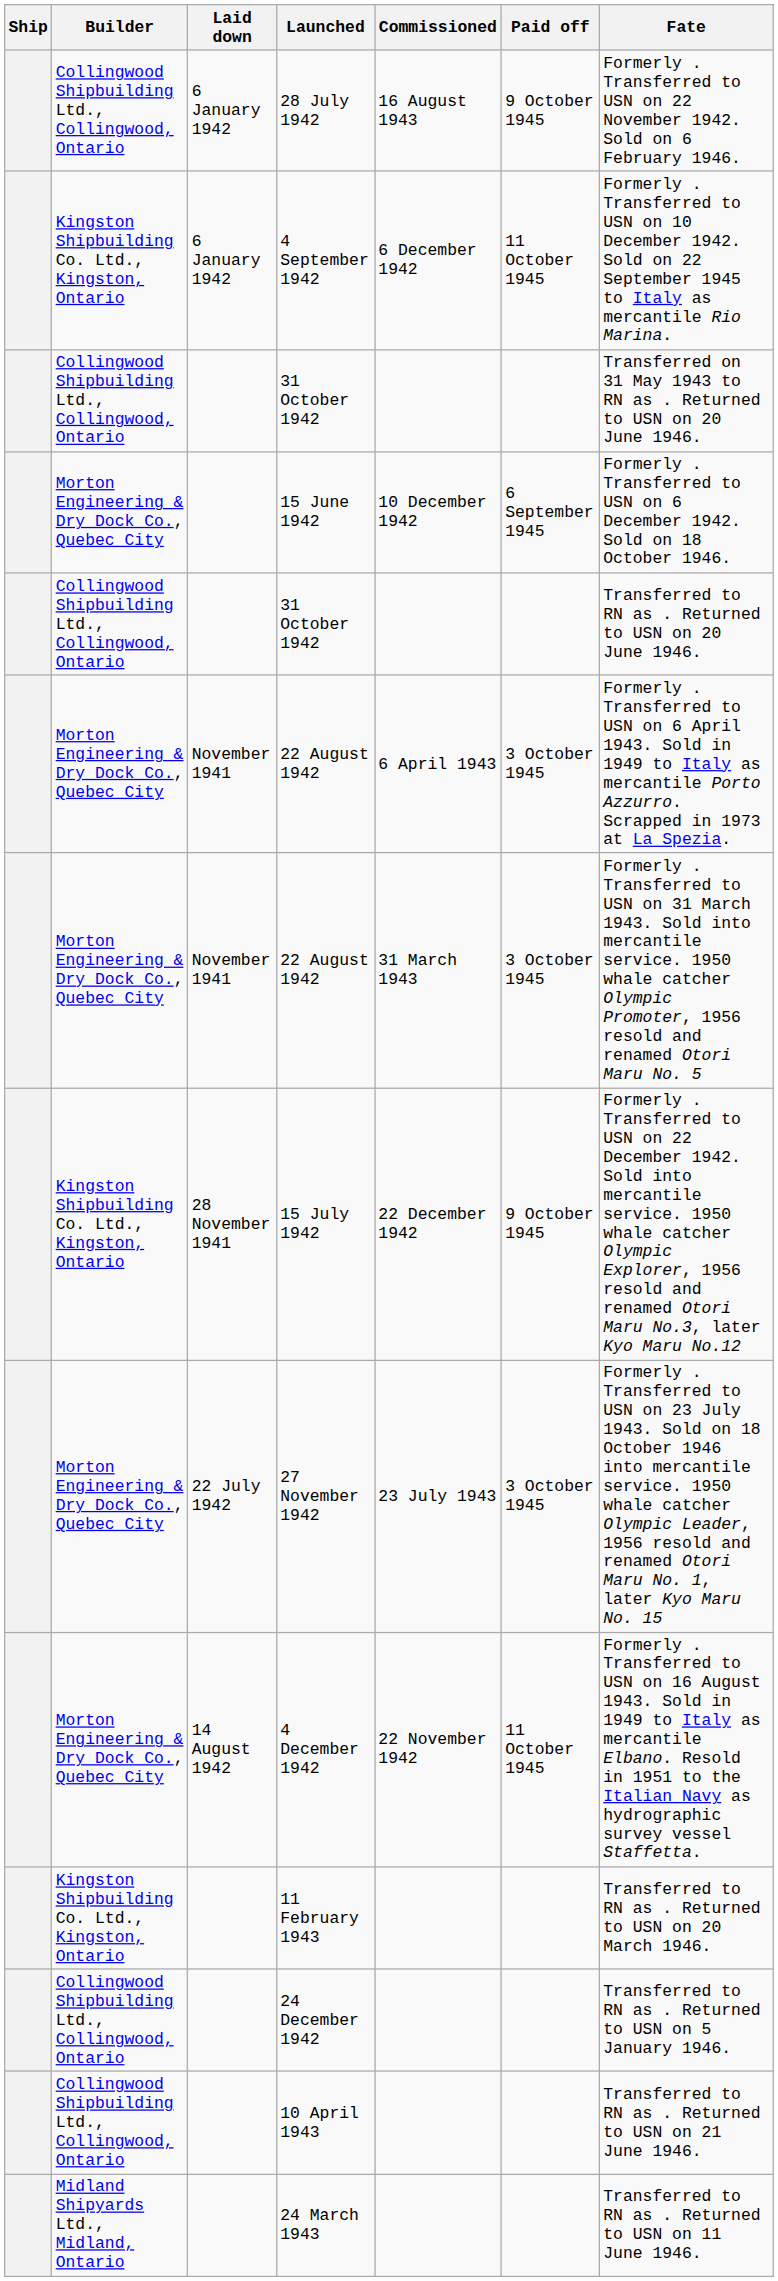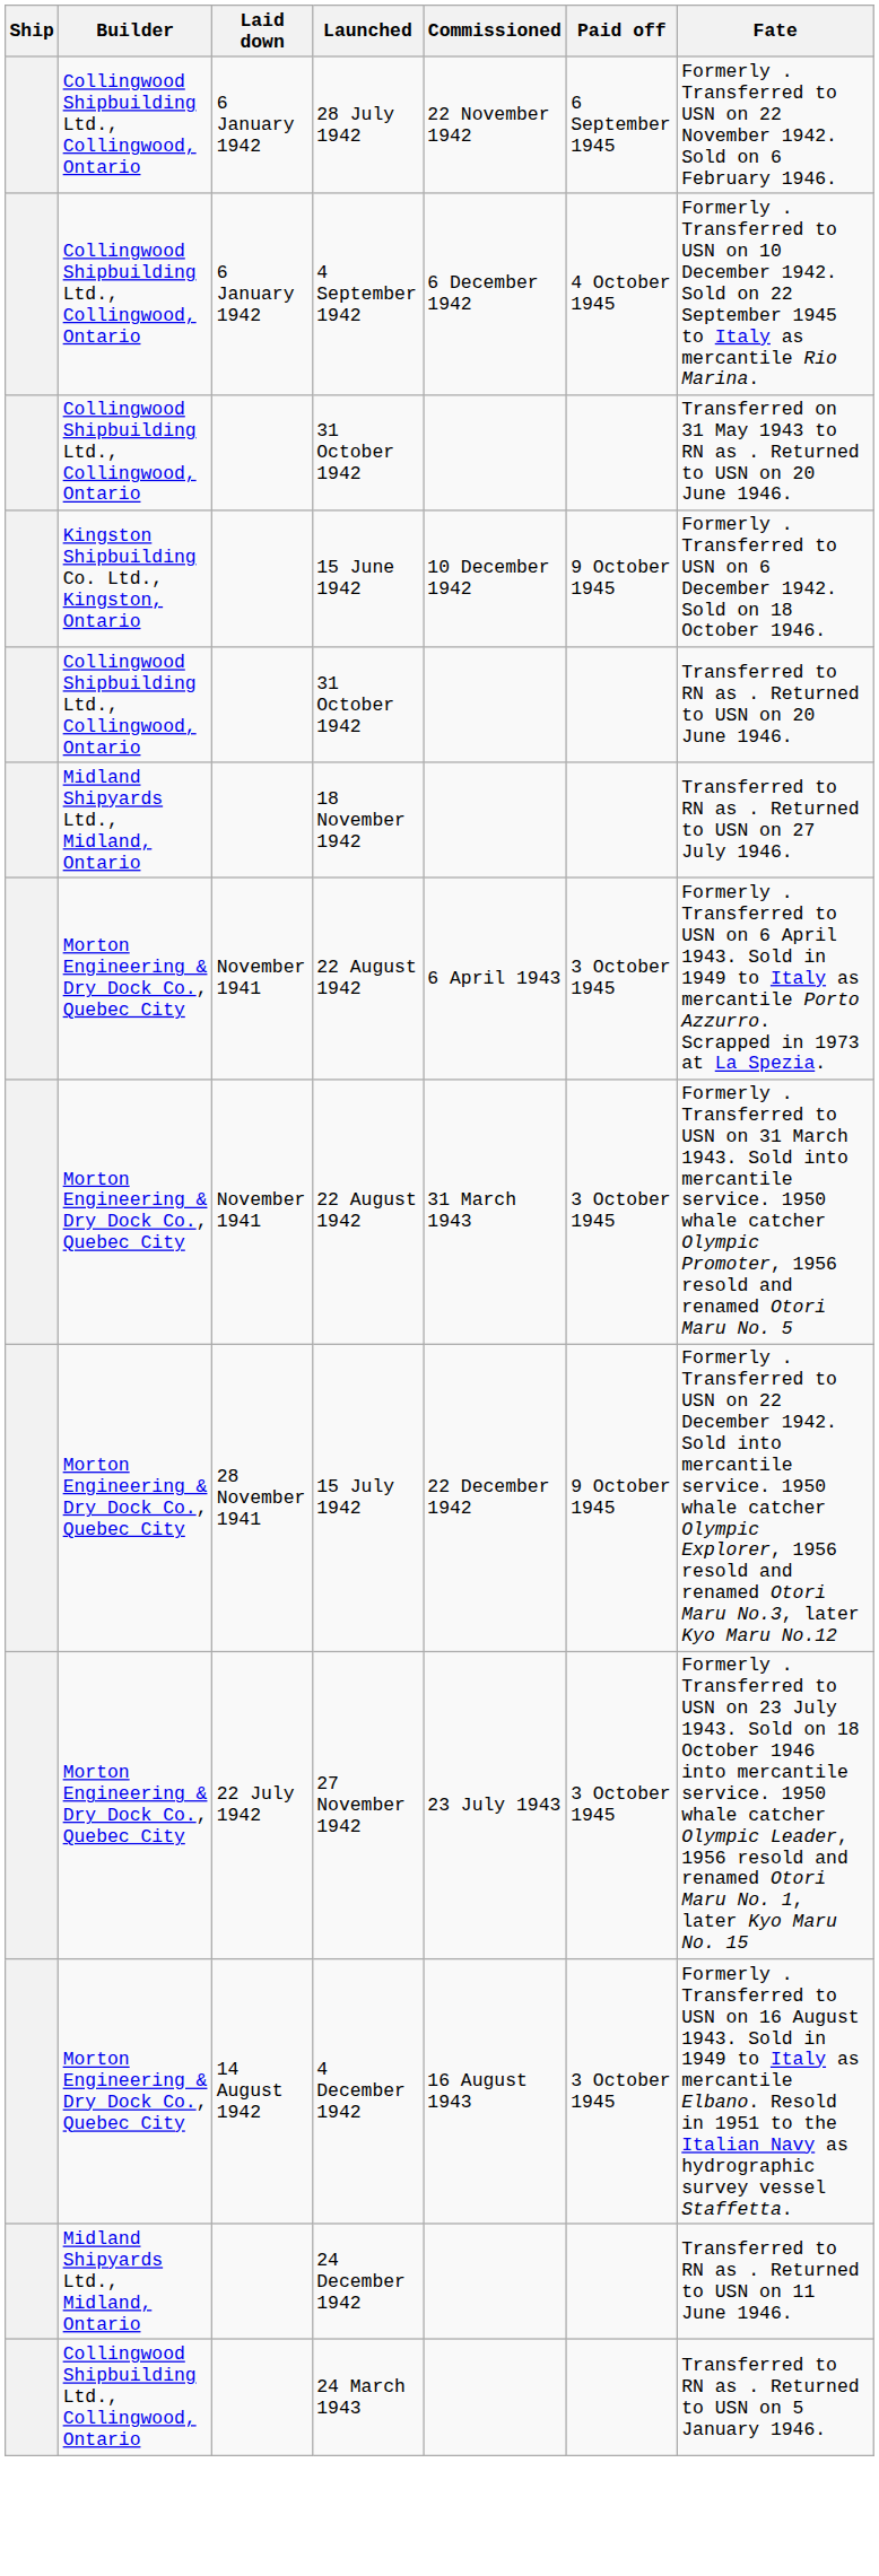28 July 1942 | Commissioned: 16 August 1943 -> 22 November 1942
28 July 1942 | Paid off: 9 October 1945 -> 6 September 1945
4 September 1942 | Builder: Kingston Shipbuilding Co. Ltd., Kingston, Ontario -> Collingwood Shipbuilding Ltd., Collingwood, Ontario
4 September 1942 | Paid off: 11 October 1945 -> 4 October 1945
15 June 1942 | Builder: Morton Engineering & Dry Dock Co., Quebec City -> Kingston Shipbuilding Co. Ltd., Kingston, Ontario
15 June 1942 | Paid off: 6 September 1945 -> 9 October 1945
+ row: Midland Shipyards Ltd., Midland, Ontario | 18 November 1942 | Transferred to RN as . Returned to USN on 27 July 1946.
15 July 1942 | Builder: Kingston Shipbuilding Co. Ltd., Kingston, Ontario -> Morton Engineering & Dry Dock Co., Quebec City
4 December 1942 | Commissioned: 22 November 1942 -> 16 August 1943
4 December 1942 | Paid off: 11 October 1945 -> 3 October 1945
- row: Kingston Shipbuilding Co. Ltd., Kingston, Ontario | 11 February 1943 | Transferred to RN as . Returned to USN on 20 March 1946.
24 December 1942 | Builder: Collingwood Shipbuilding Ltd., Collingwood, Ontario -> Midland Shipyards Ltd., Midland, Ontario
24 December 1942 | Fate: Transferred to RN as . Returned to USN on 5 January 1946. -> Transferred to RN as . Returned to USN on 11 June 1946.
- row: Collingwood Shipbuilding Ltd., Collingwood, Ontario | 10 April 1943 | Transferred to RN as . Returned to USN on 21 June 1946.
24 March 1943 | Builder: Midland Shipyards Ltd., Midland, Ontario -> Collingwood Shipbuilding Ltd., Collingwood, Ontario
24 March 1943 | Fate: Transferred to RN as . Returned to USN on 11 June 1946. -> Transferred to RN as . Returned to USN on 5 January 1946.
